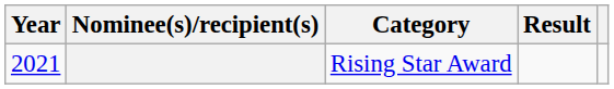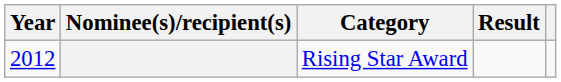Rising Star Award | Year: 2021 -> 2012
